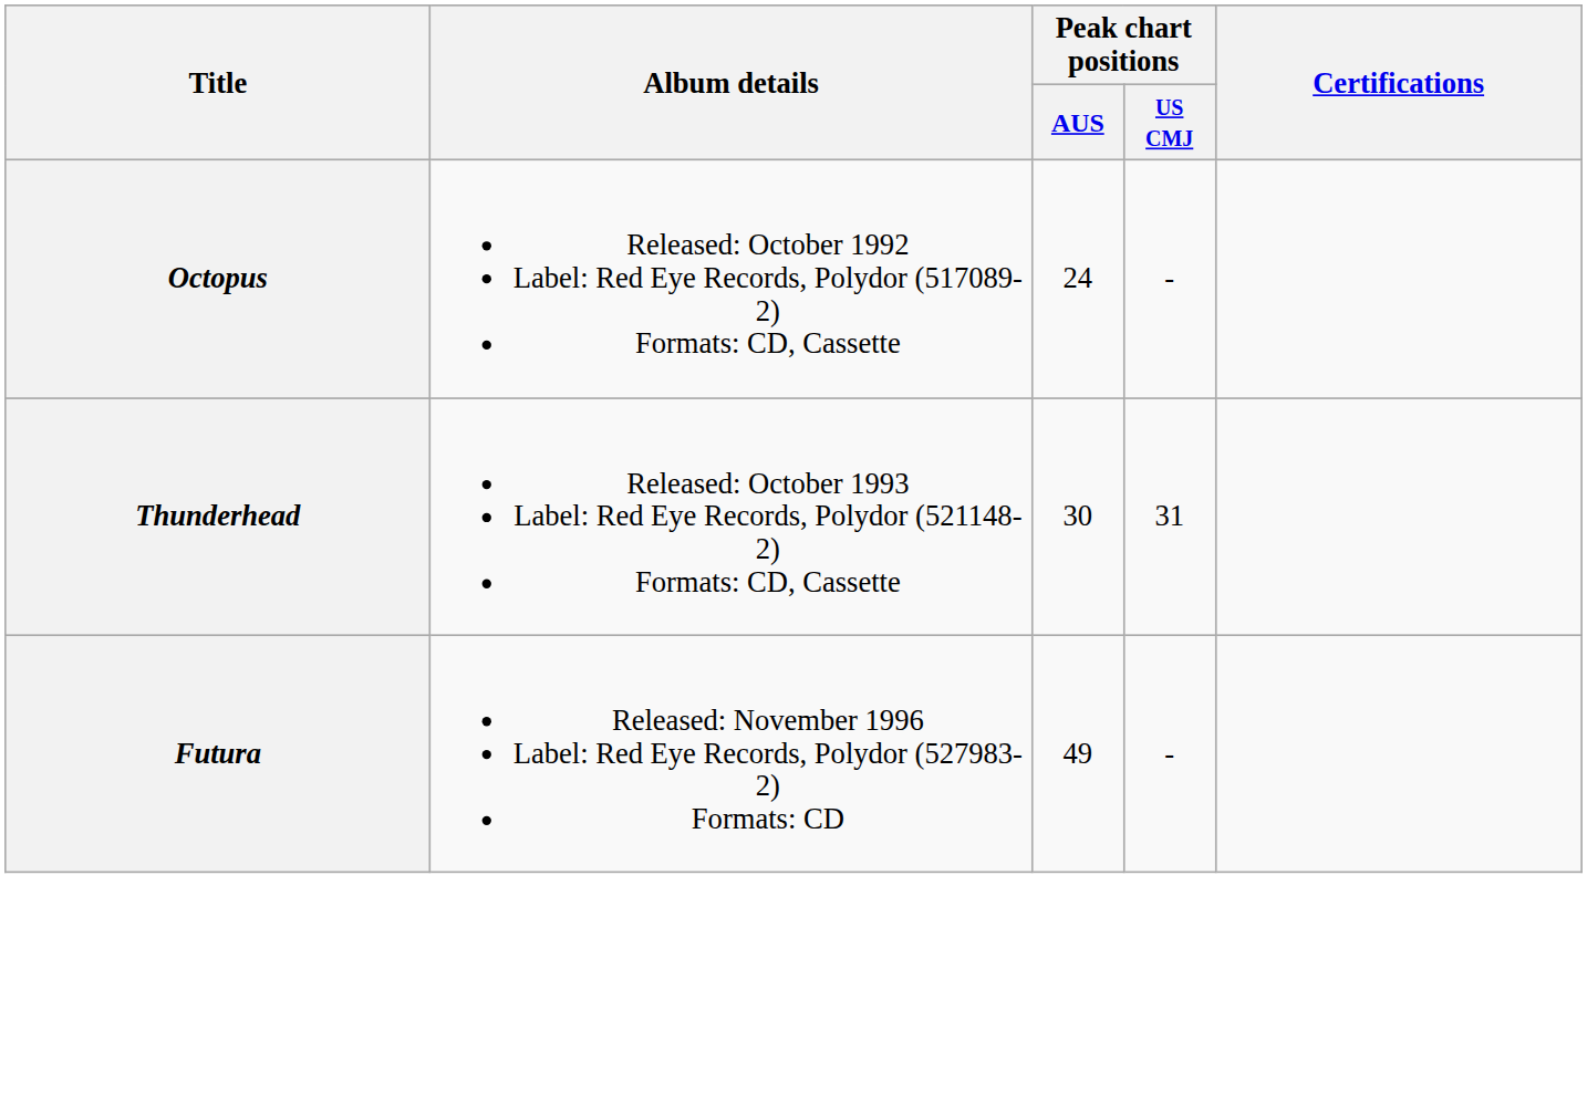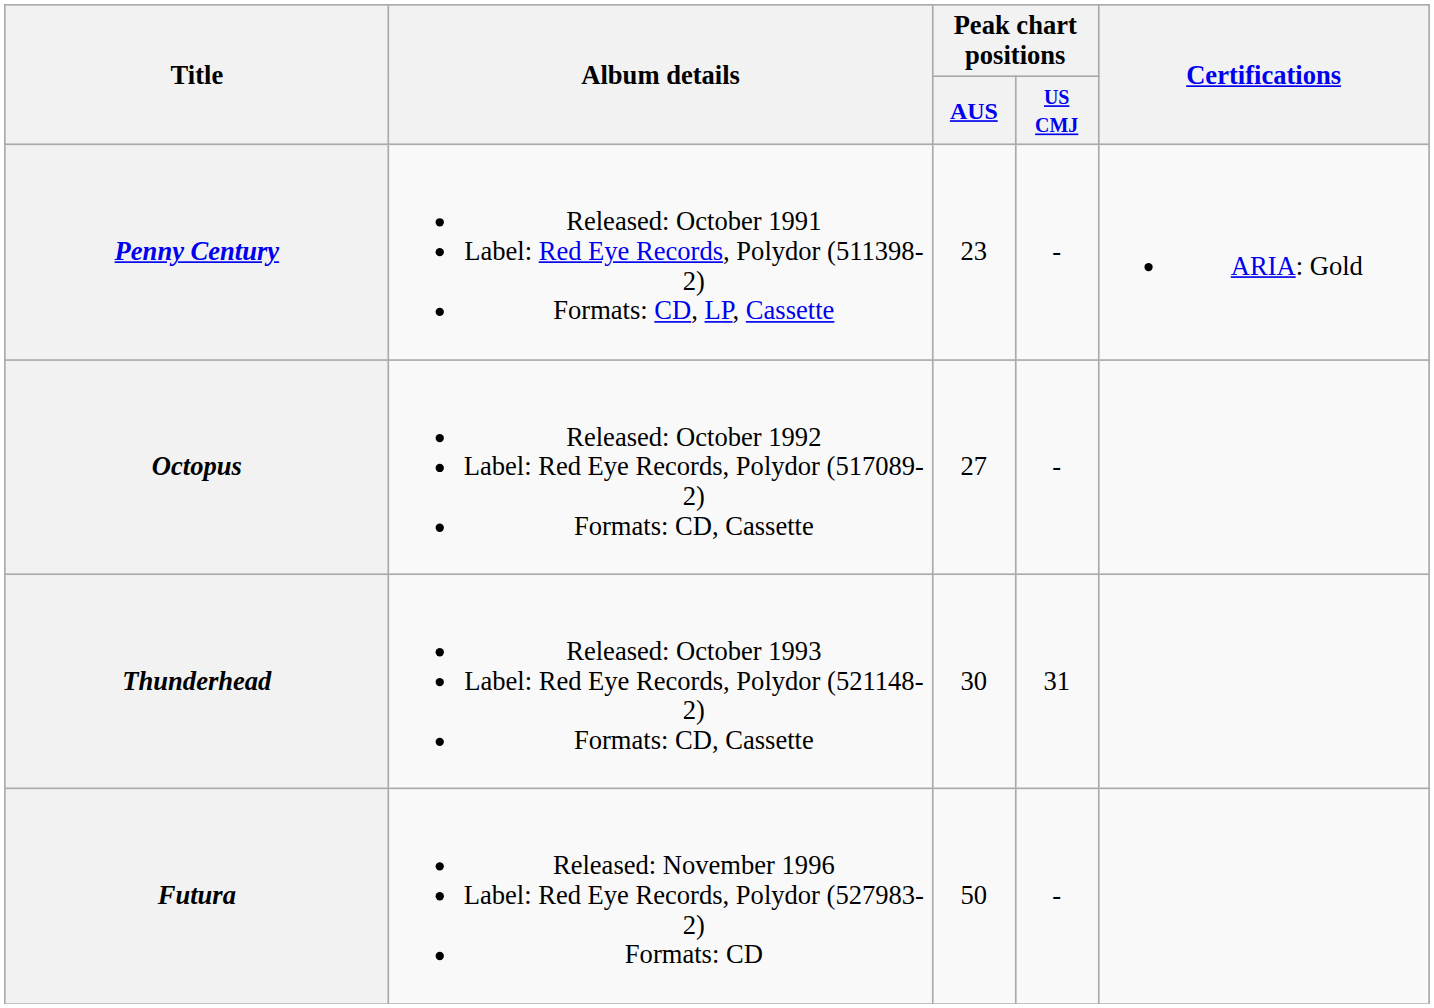+ row: Penny Century | Released: October 1991 Label: Red Eye Records, Polydor (511398-2) Formats: CD, LP, Cassette | 23 | - | ARIA: Gold
Octopus | Peak chart positions / AUS: 24 -> 27
Futura | Peak chart positions / AUS: 49 -> 50
